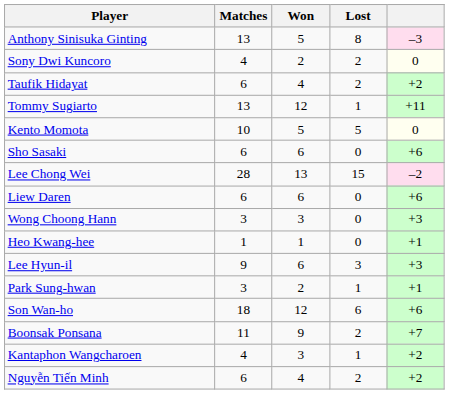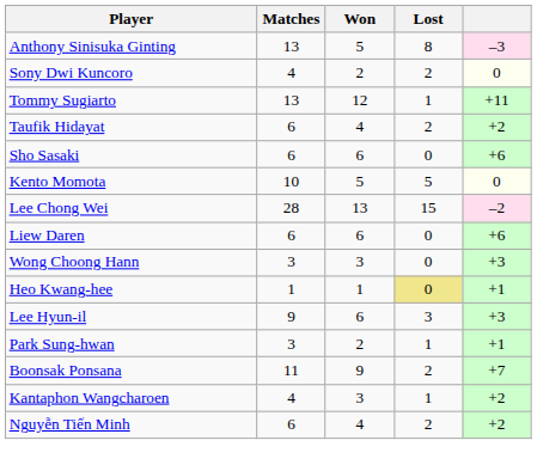rows swapped: Tommy Sugiarto <-> Taufik Hidayat
rows swapped: Kento Momota <-> Sho Sasaki
Heo Kwang-hee | Lost: no background -> khaki background
- row: Son Wan-ho | 18 | 12 | 6 | +6
